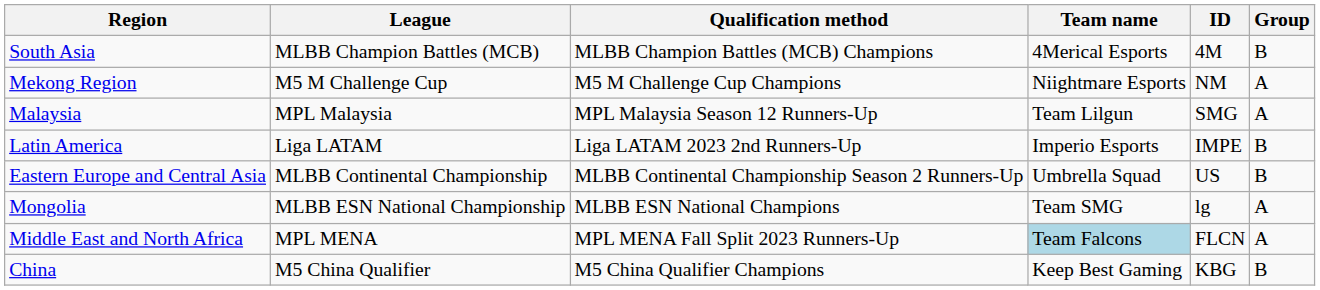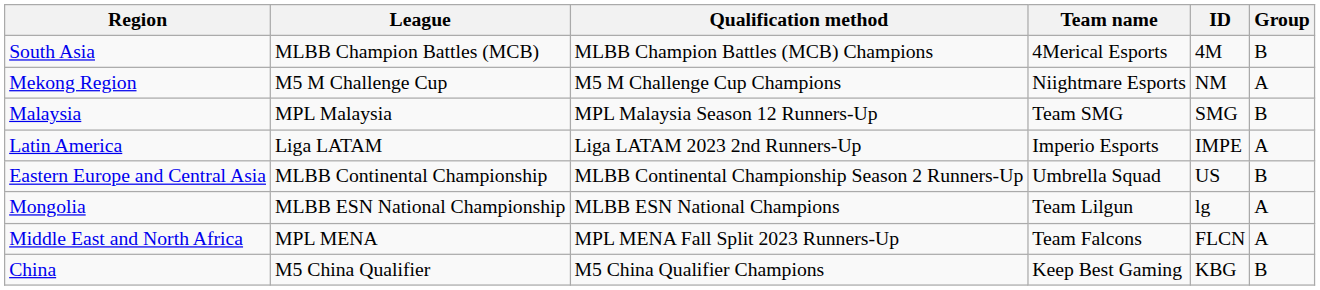Malaysia | Team name: Team Lilgun -> Team SMG
Malaysia | Group: A -> B
Latin America | Group: B -> A
Mongolia | Team name: Team SMG -> Team Lilgun
Middle East and North Africa | Team name: lightblue background -> no background
